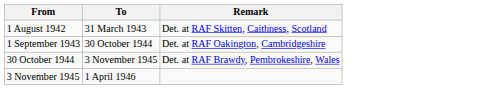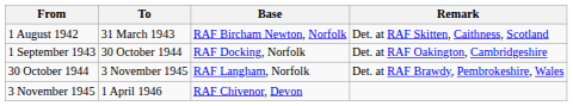+ column: Base | RAF Bircham Newton, Norfolk | RAF Docking, Norfolk | RAF Langham, Norfolk | RAF Chivenor, Devon
